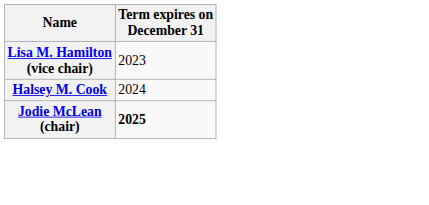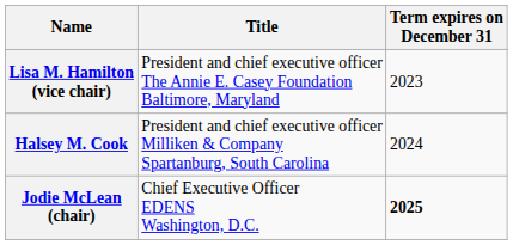+ column: Title | President and chief executive officer The Annie E. Casey Foundation Baltimore, Maryland | President and chief executive officer Milliken & Company Spartanburg, South Carolina | Chief Executive Officer EDENS Washington, D.C.
